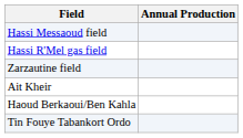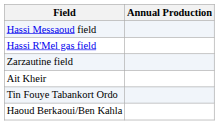rows swapped: Haoud Berkaoui/Ben Kahla <-> Tin Fouye Tabankort Ordo
